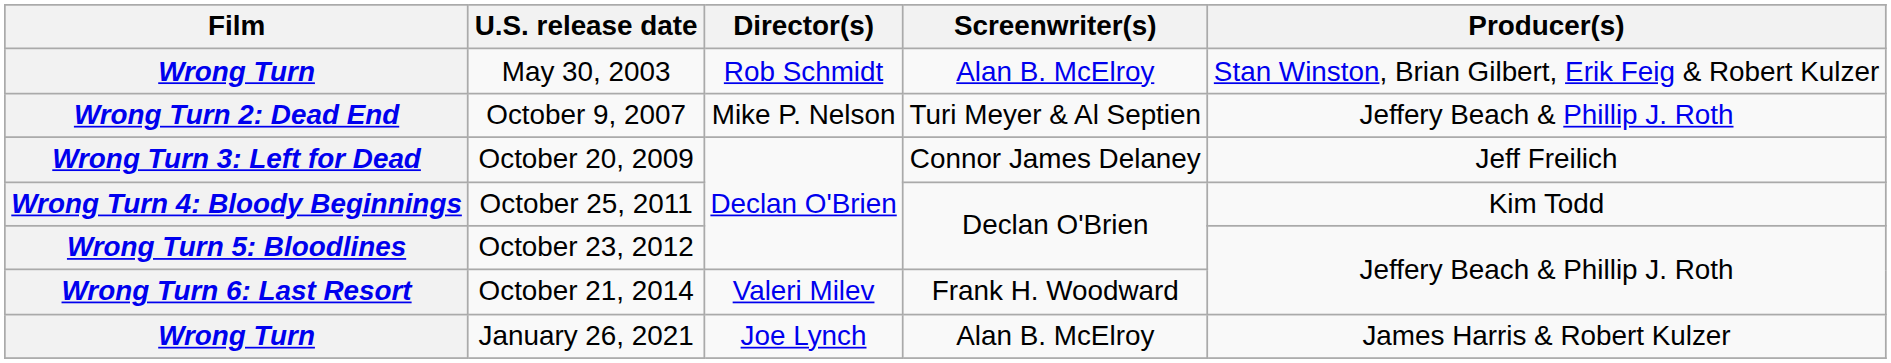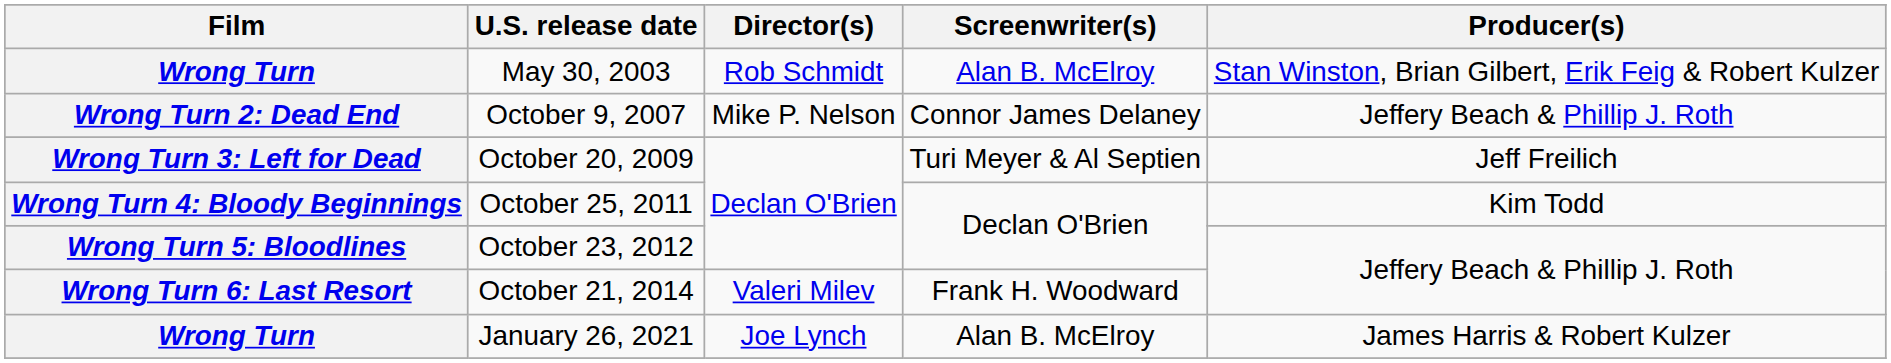October 9, 2007 | Screenwriter(s): Turi Meyer & Al Septien -> Connor James Delaney
October 20, 2009 | Screenwriter(s): Connor James Delaney -> Turi Meyer & Al Septien
